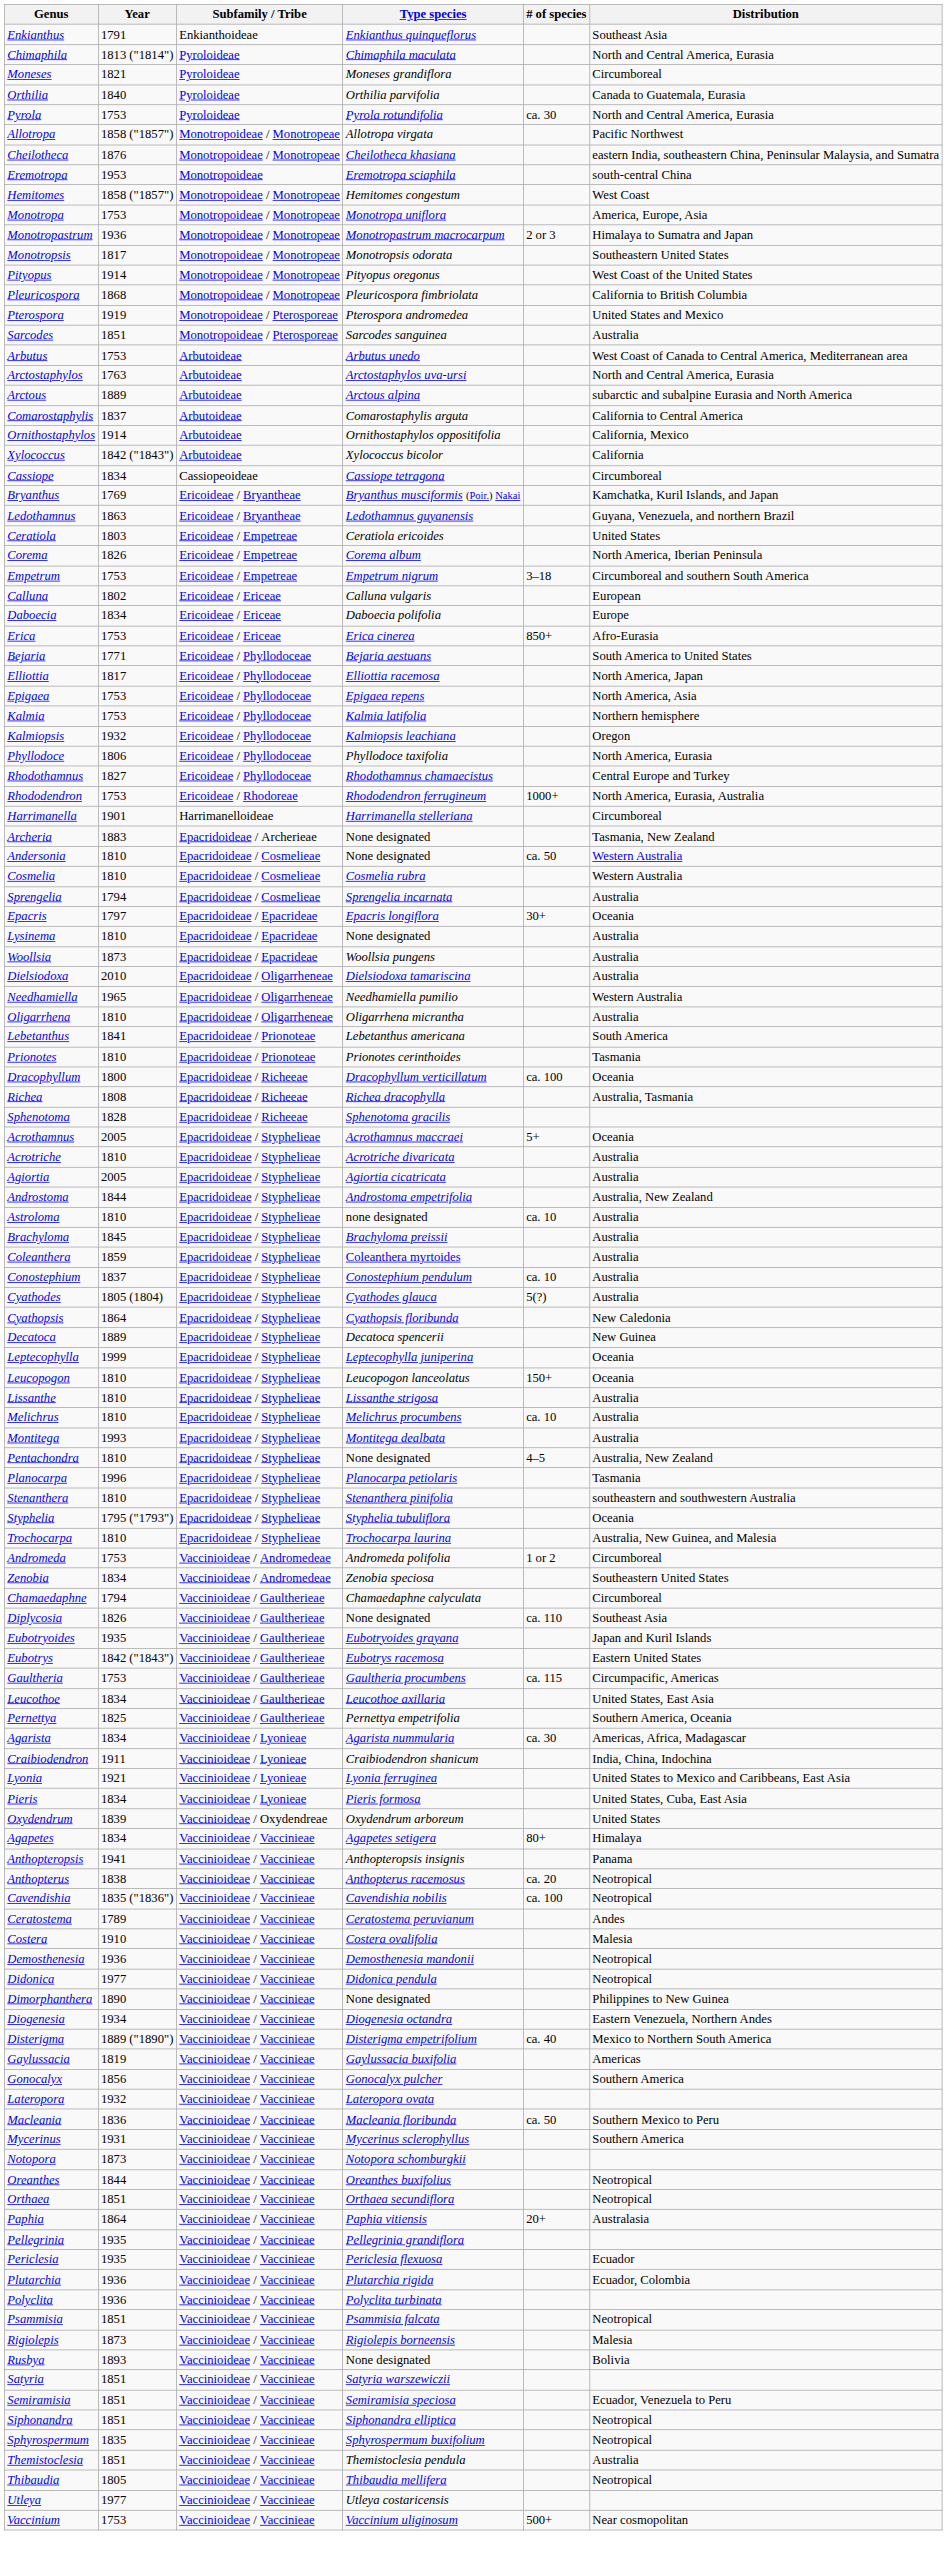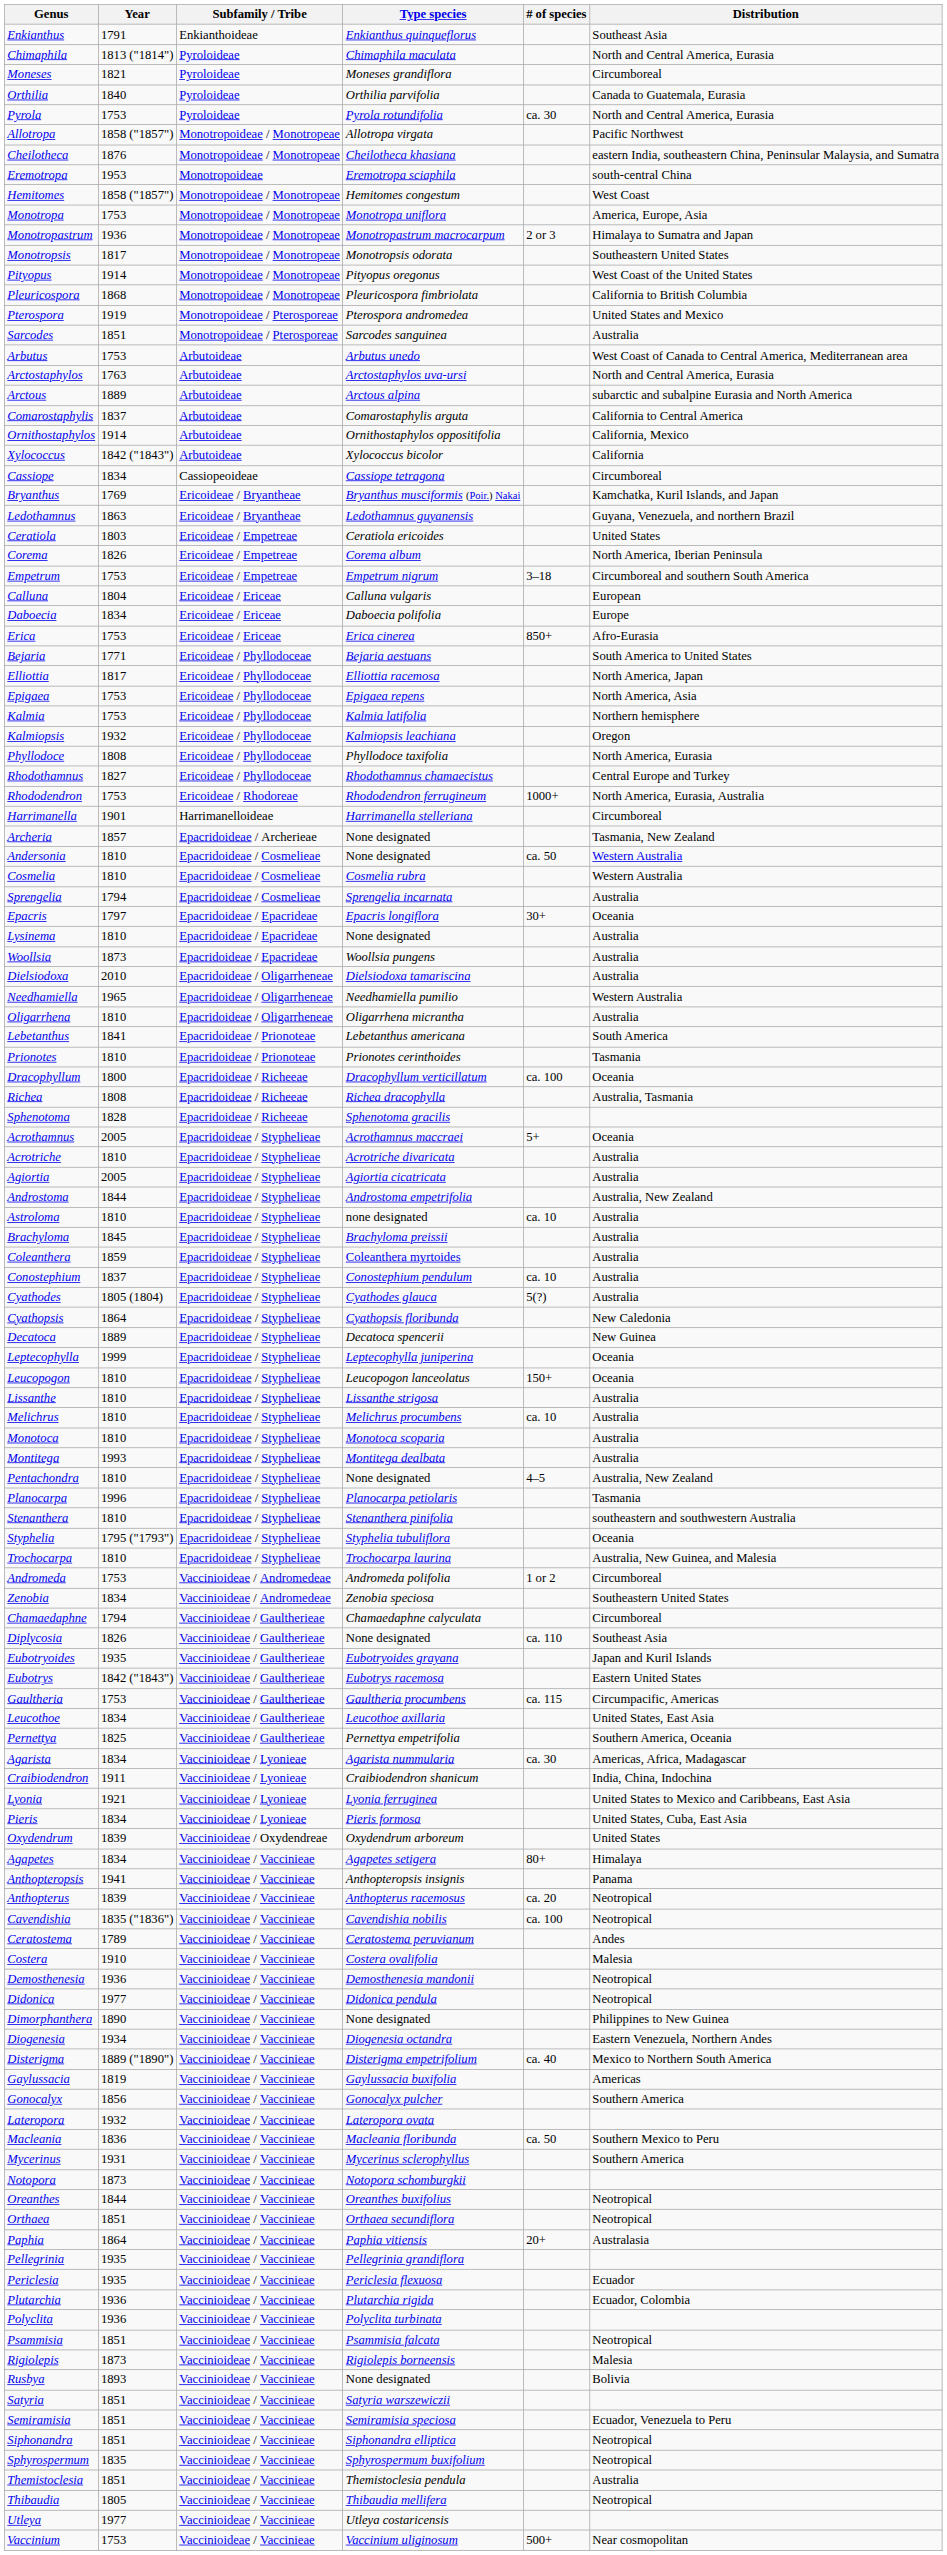Calluna | Year: 1802 -> 1804
Phyllodoce | Year: 1806 -> 1808
Archeria | Year: 1883 -> 1857
+ row: Monotoca | 1810 | Epacridoideae / Styphelieae | Monotoca scoparia | Australia
Anthopterus | Year: 1838 -> 1839
